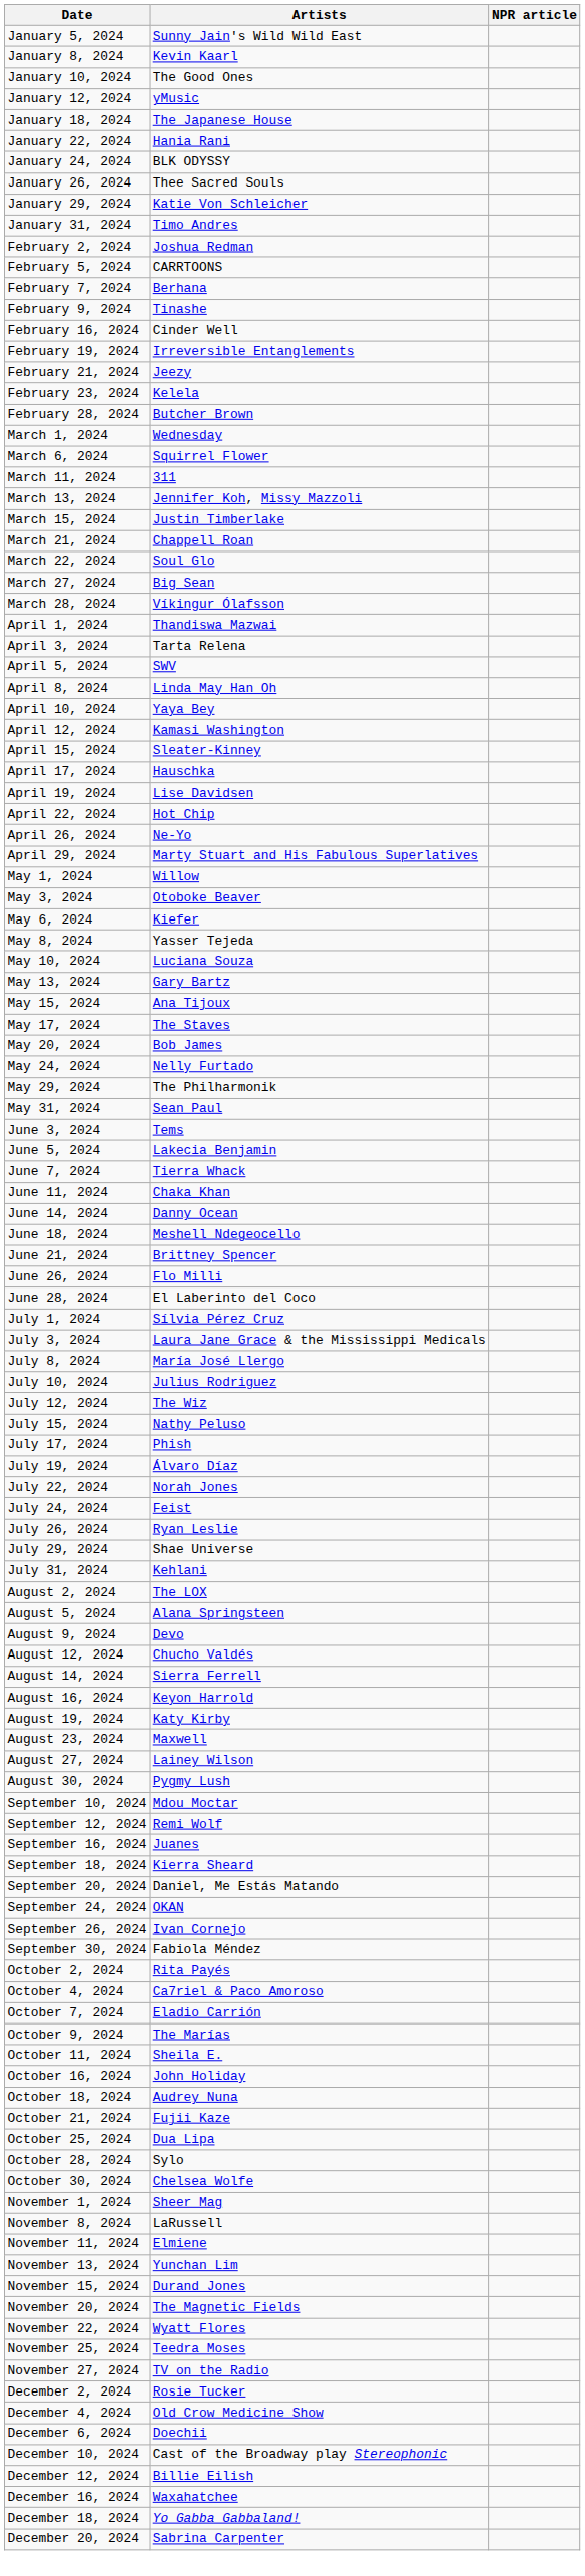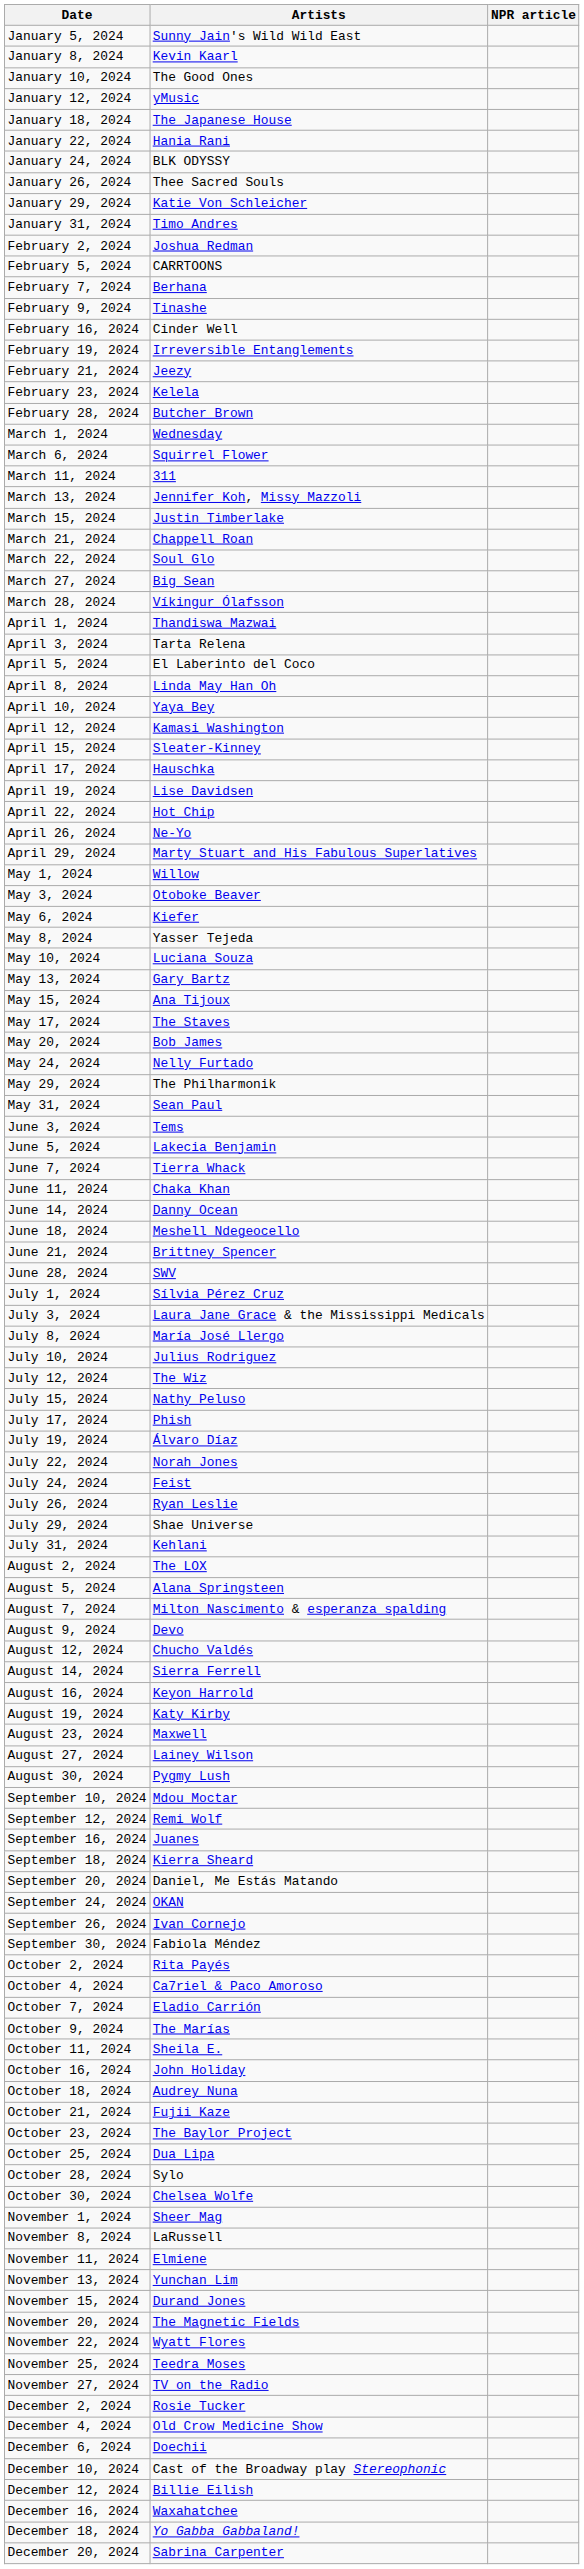April 5, 2024 | Artists: SWV -> El Laberinto del Coco
- row: June 26, 2024 | Flo Milli
June 28, 2024 | Artists: El Laberinto del Coco -> SWV
+ row: August 7, 2024 | Milton Nascimento & esperanza spalding
+ row: October 23, 2024 | The Baylor Project
